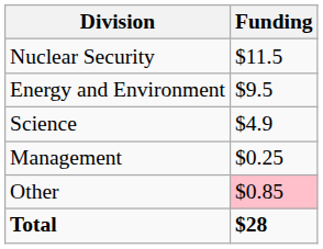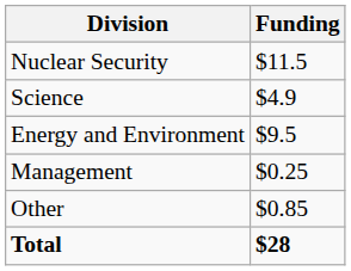rows swapped: Energy and Environment <-> Science
Other | Funding: pink background -> no background
